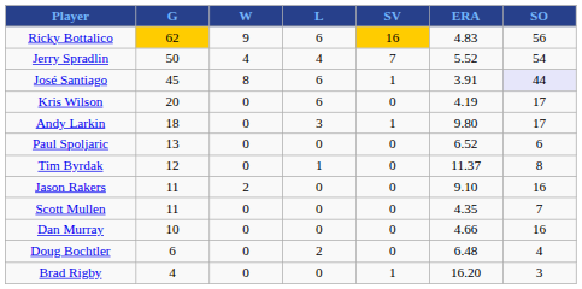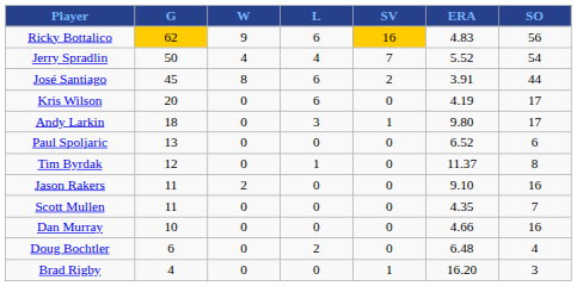José Santiago | SV: 1 -> 2
José Santiago | SO: lavender background -> no background
